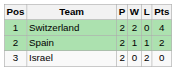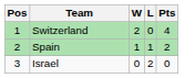- column: P | 2 | 2 | 2
